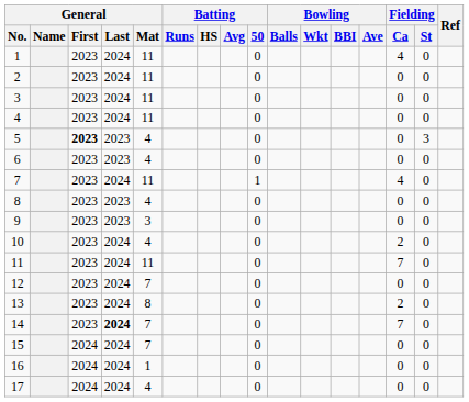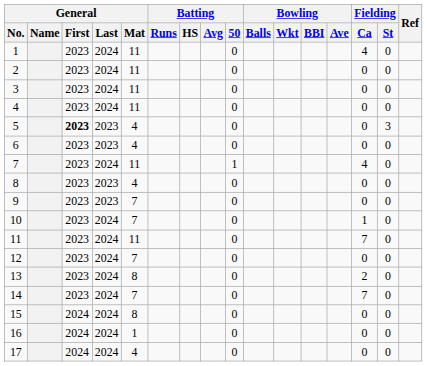9 | General / Mat: 3 -> 7
10 | General / Mat: 4 -> 7
10 | Fielding / Ca: 2 -> 1
14 | General / Last: bold -> normal
15 | General / Mat: 7 -> 8
